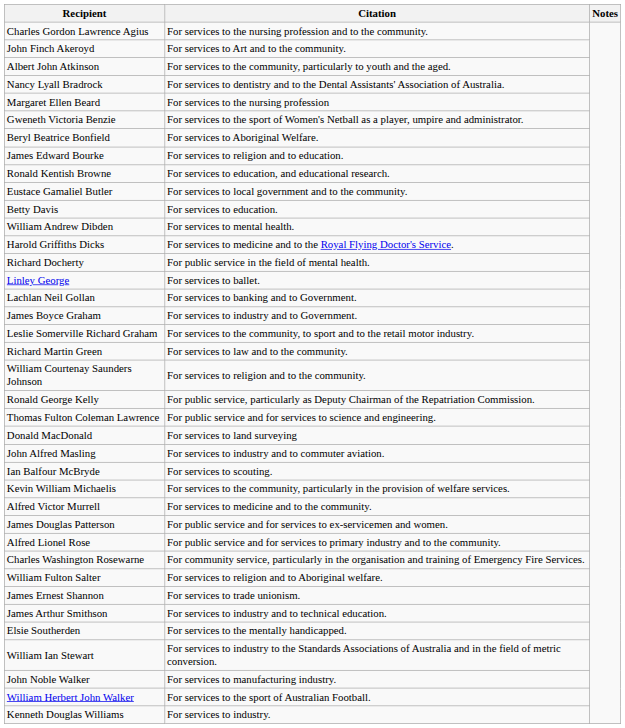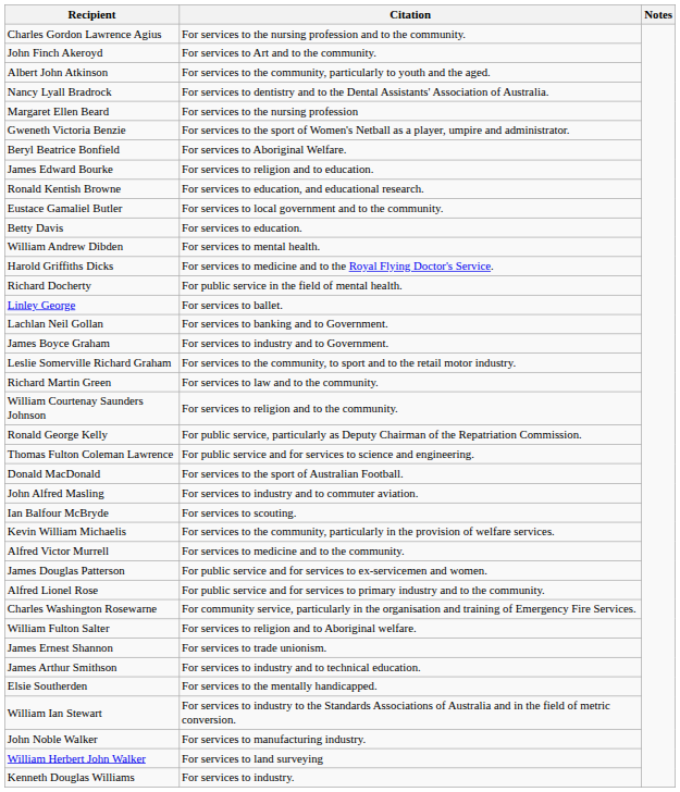Donald MacDonald | Citation: For services to land surveying -> For services to the sport of Australian Football.
William Herbert John Walker | Citation: For services to the sport of Australian Football. -> For services to land surveying
